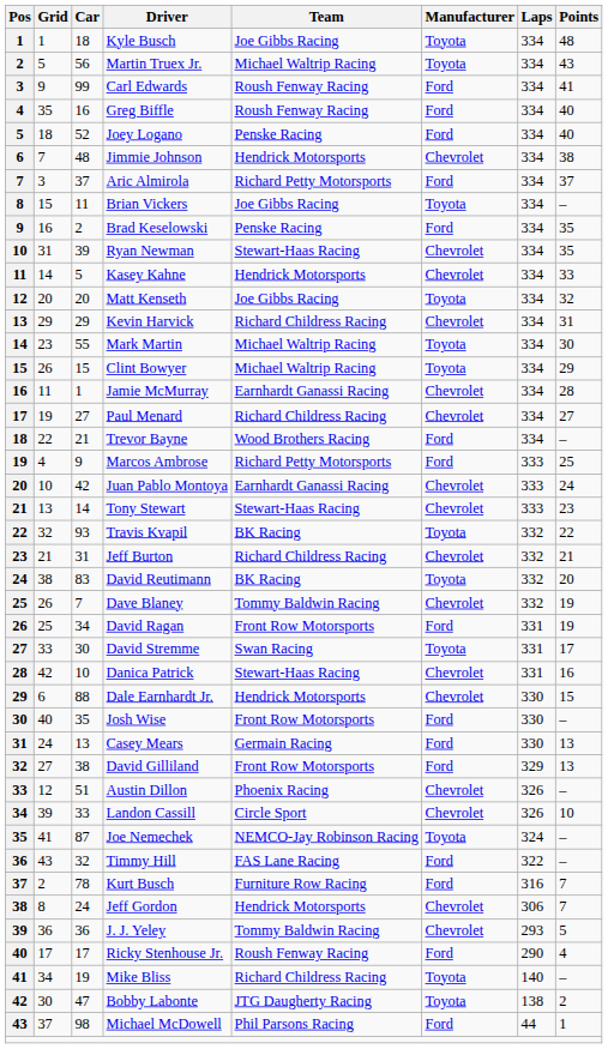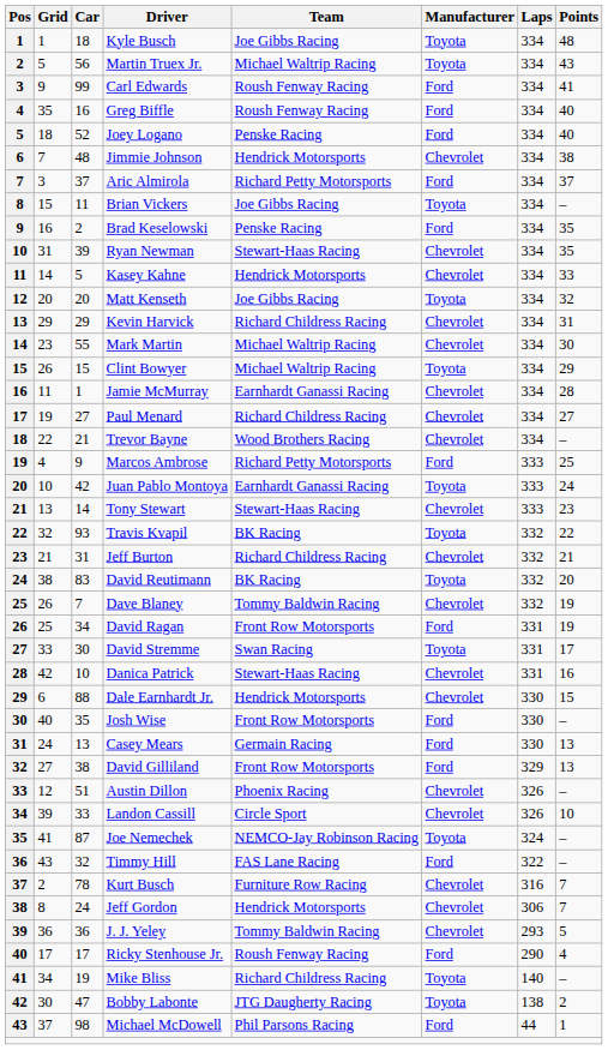Mark Martin | Manufacturer: Toyota -> Chevrolet
Trevor Bayne | Manufacturer: Ford -> Chevrolet
Juan Pablo Montoya | Manufacturer: Chevrolet -> Toyota
Kurt Busch | Manufacturer: Ford -> Chevrolet
